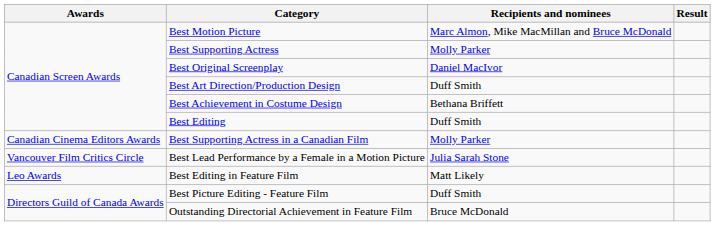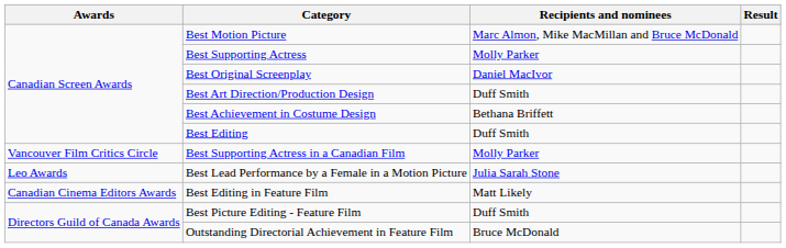Best Supporting Actress in a Canadian Film | Awards: Canadian Cinema Editors Awards -> Vancouver Film Critics Circle
Best Lead Performance by a Female in a Motion Picture | Awards: Vancouver Film Critics Circle -> Leo Awards
Best Editing in Feature Film | Awards: Leo Awards -> Canadian Cinema Editors Awards
